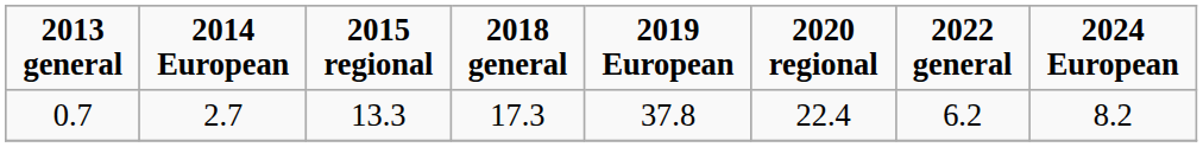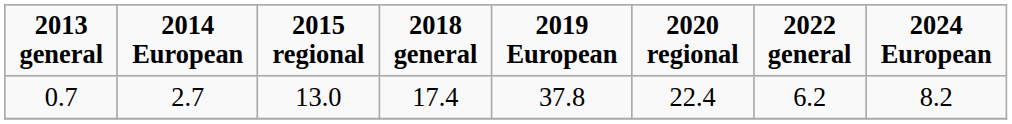0.7 | 2015 regional: 13.3 -> 13.0
0.7 | 2018 general: 17.3 -> 17.4
